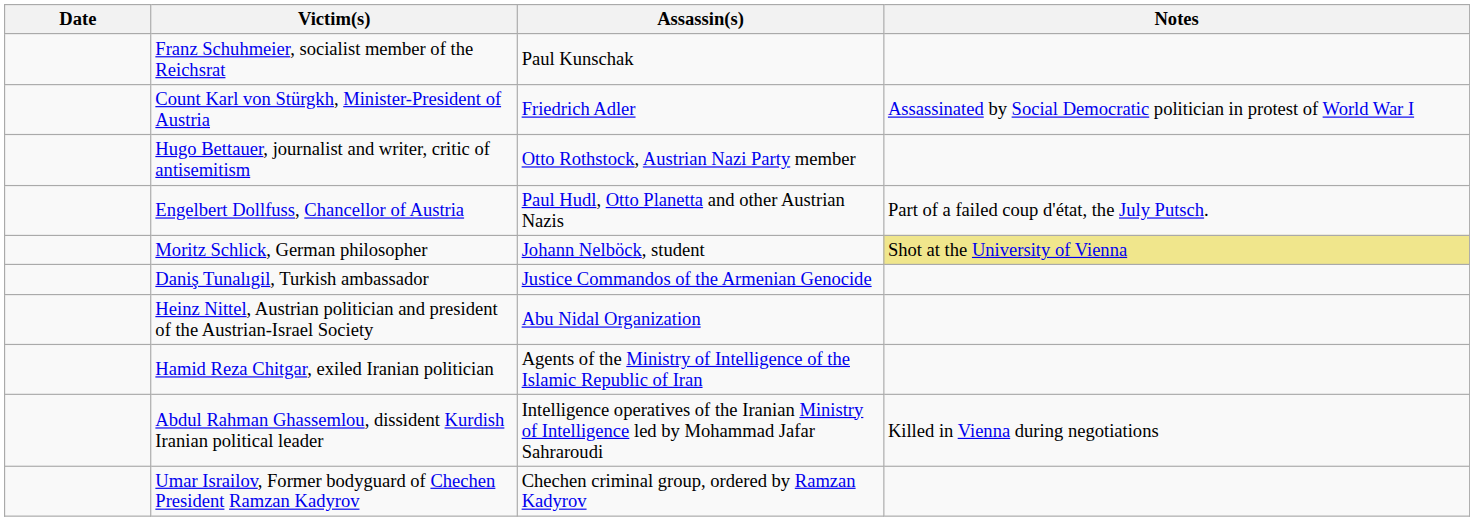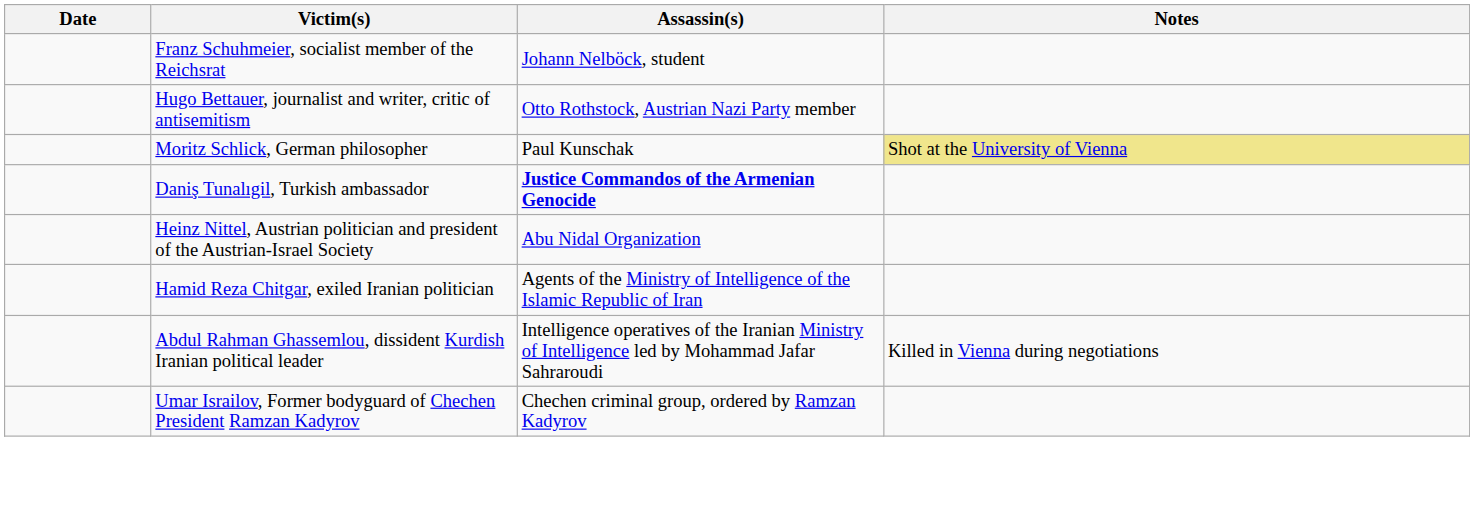Franz Schuhmeier, socialist member of the Reichsrat | Assassin(s): Paul Kunschak -> Johann Nelböck, student
- row: Count Karl von Stürgkh, Minister-President of Austria | Friedrich Adler | Assassinated by Social Democratic politician in protest of World War I
- row: Engelbert Dollfuss, Chancellor of Austria | Paul Hudl, Otto Planetta and other Austrian Nazis | Part of a failed coup d'état, the July Putsch.
Moritz Schlick, German philosopher | Assassin(s): Johann Nelböck, student -> Paul Kunschak
Daniş Tunalıgil, Turkish ambassador | Assassin(s): normal -> bold
